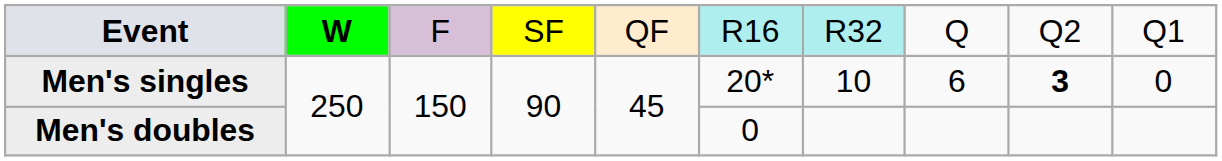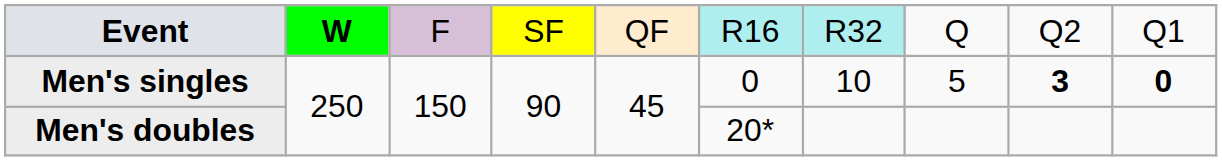Men's singles | column 6: 20* -> 0
Men's singles | column 8: 6 -> 5
Men's singles | column 10: normal -> bold
Men's doubles | column 6: 0 -> 20*
